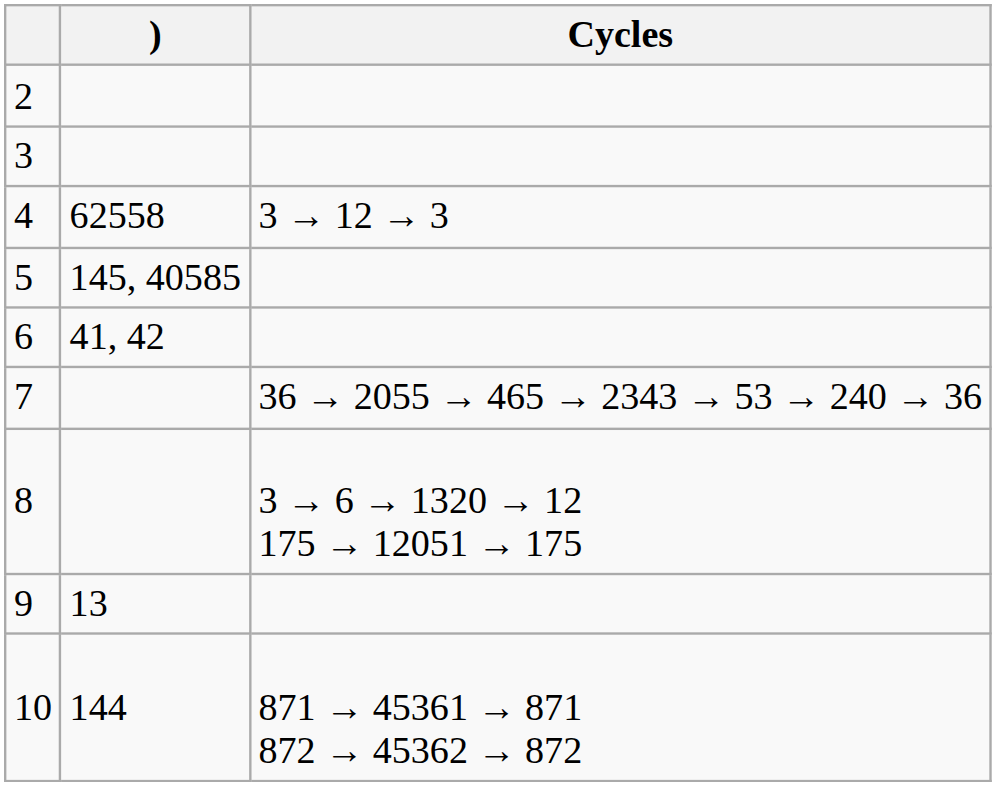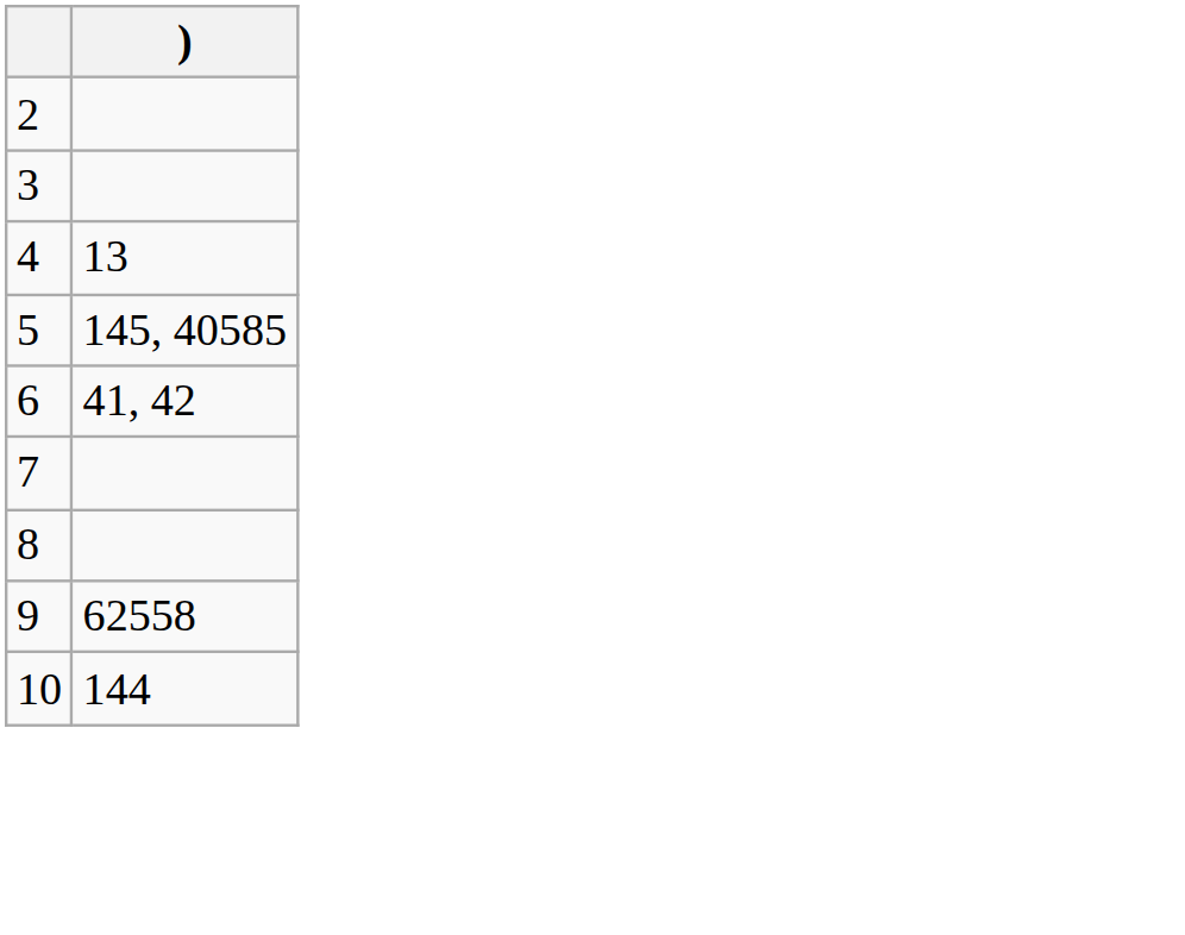- column: Cycles | 3 → 12 → 3 | 36 → 2055 → 465 → 2343 → 53 → 240 → 36 | 3 → 6 → 1320 → 12 175 → 12051 → 175 | 871 → 45361 → 871 872 → 45362 → 872
4 | ): 62558 -> 13
9 | ): 13 -> 62558
